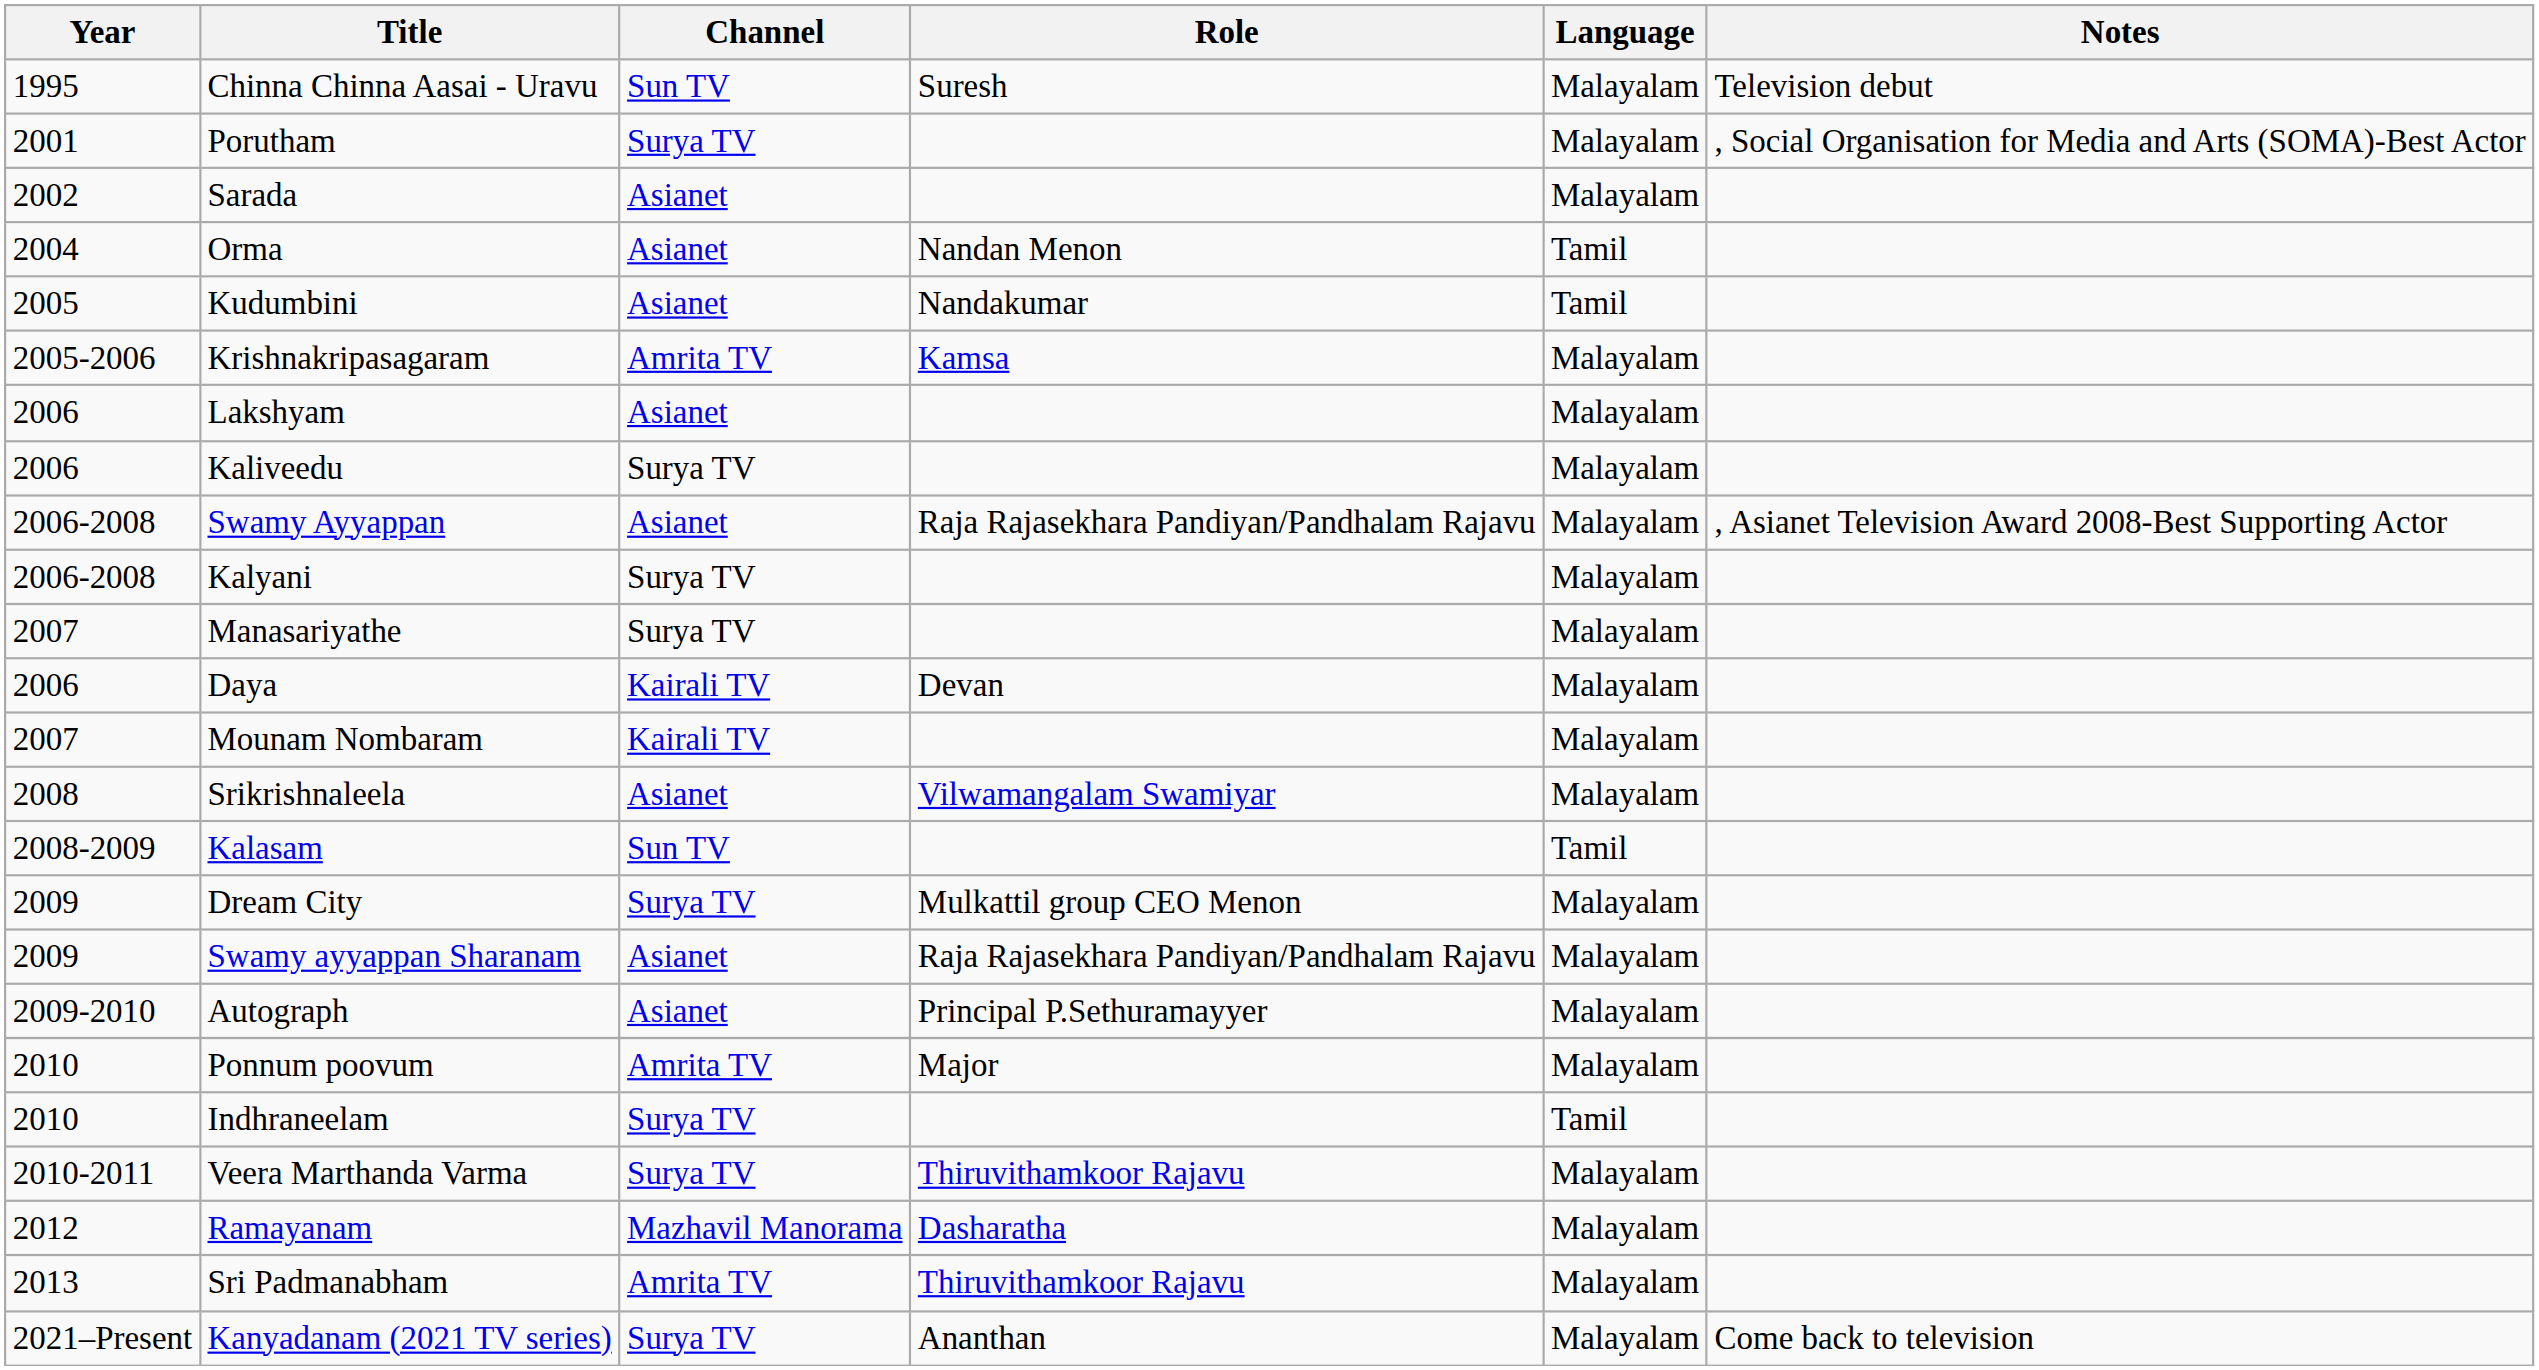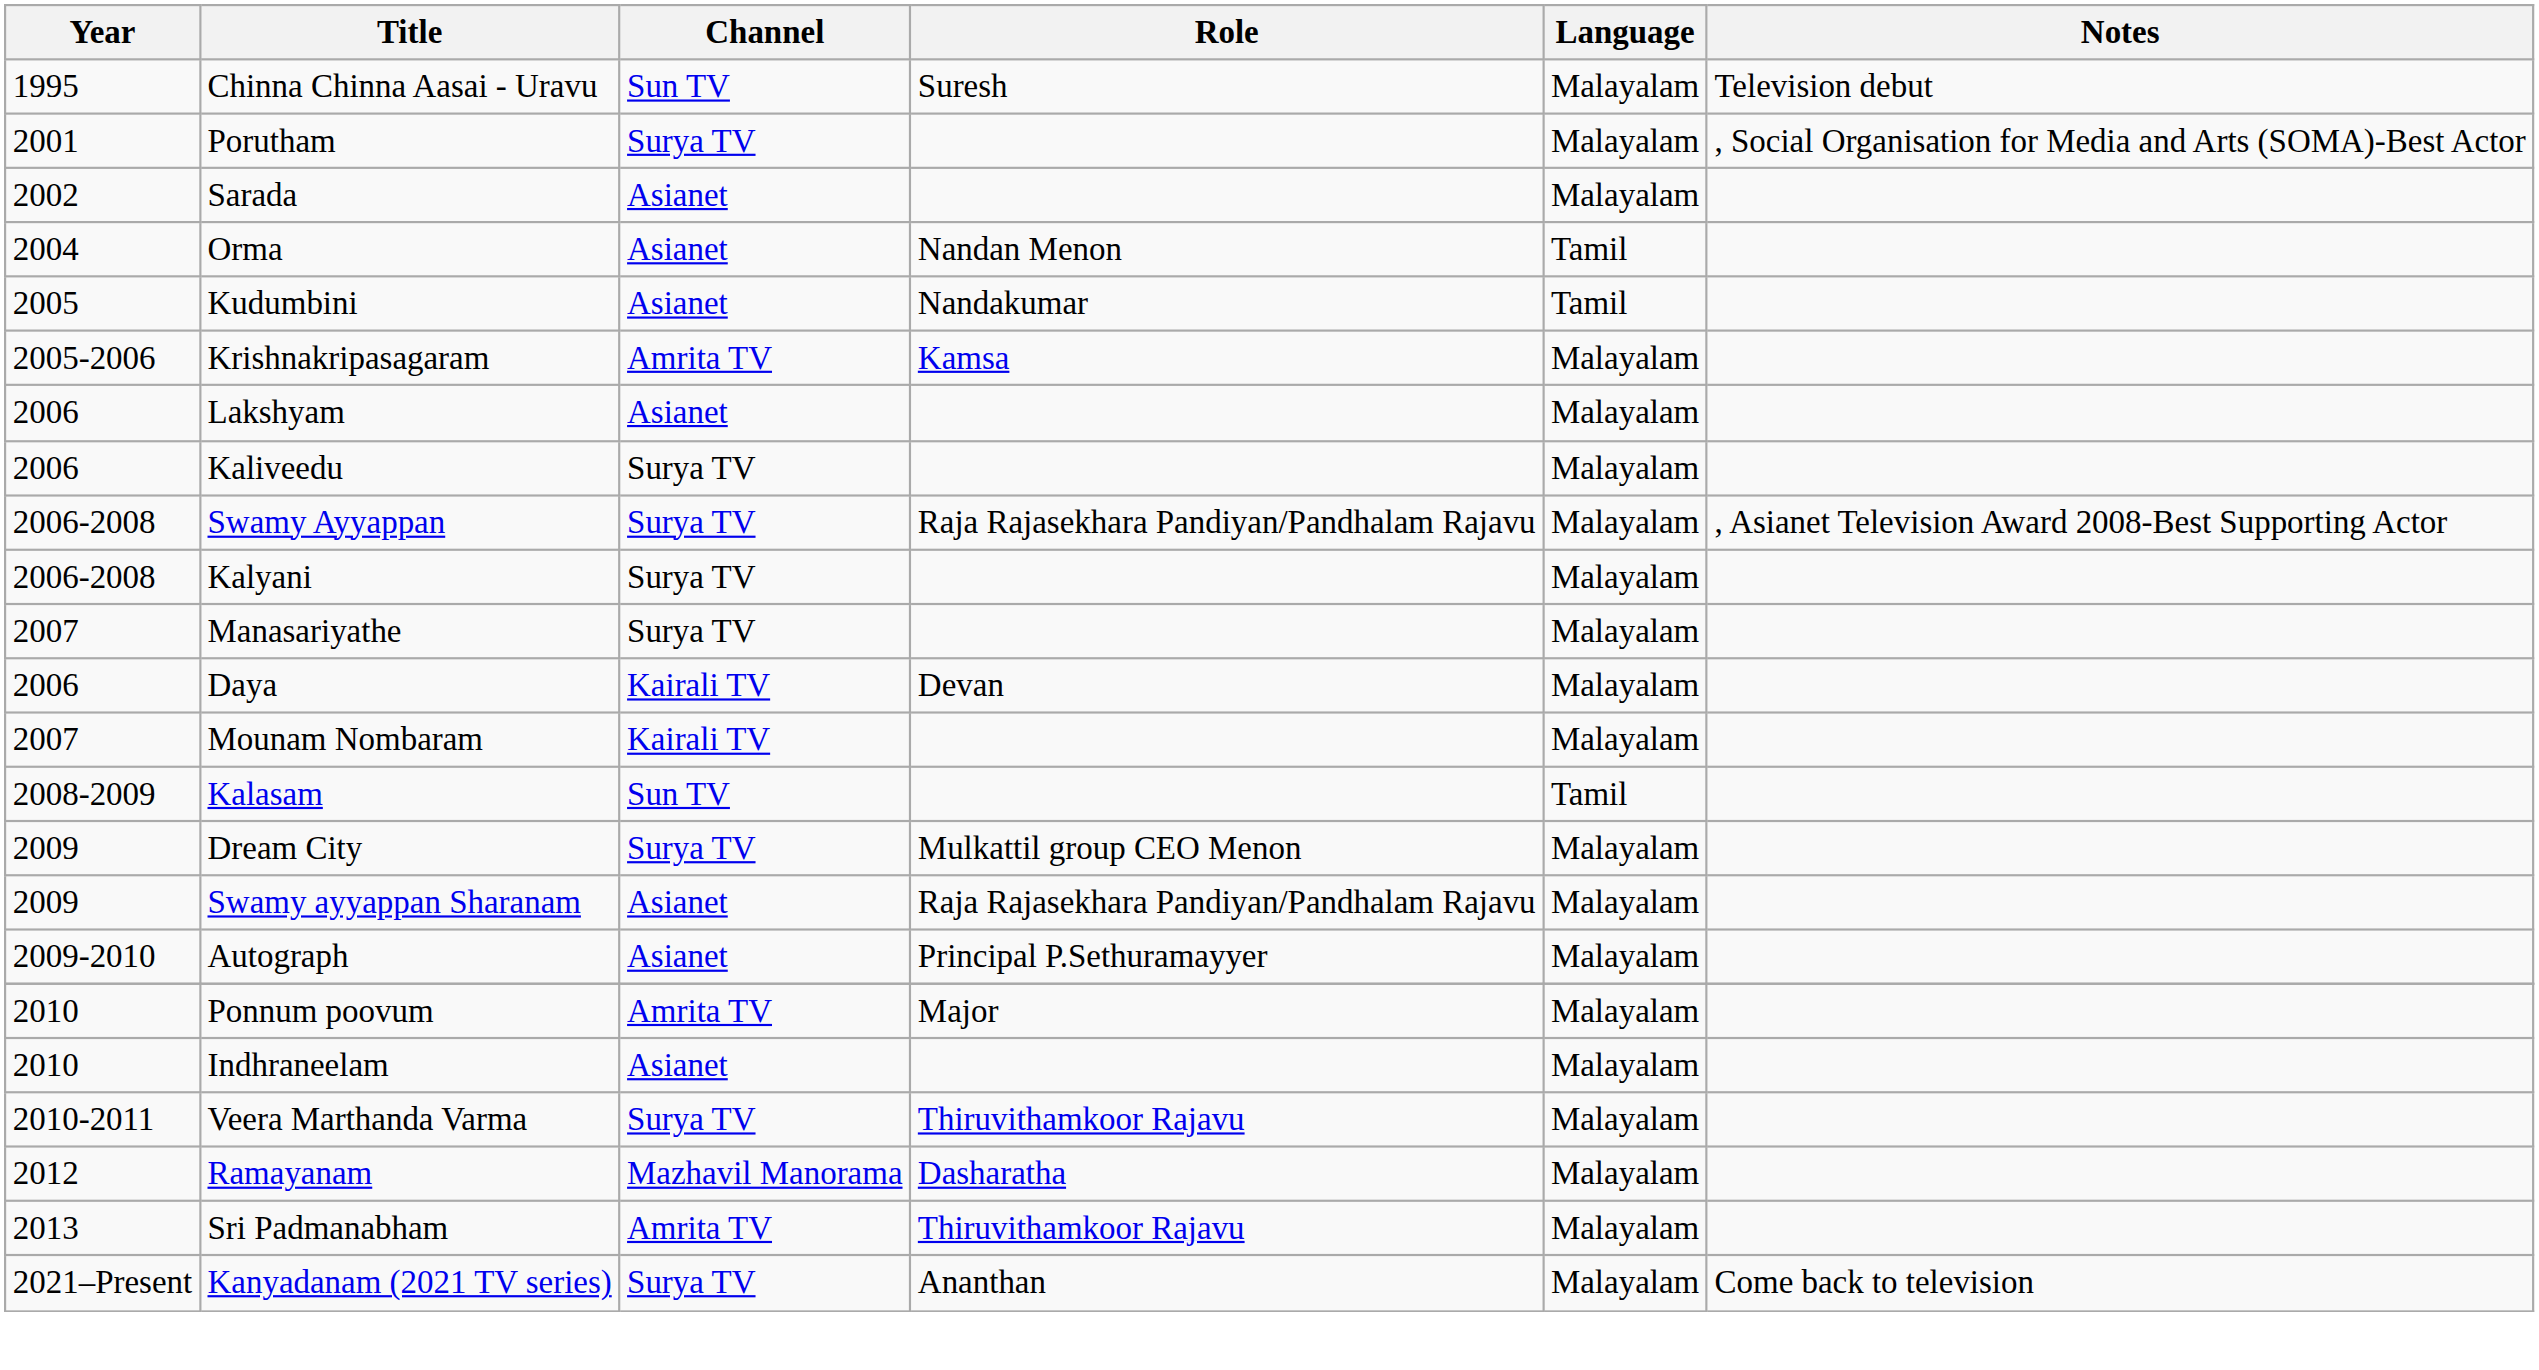Swamy Ayyappan | Channel: Asianet -> Surya TV
- row: 2008 | Srikrishnaleela | Asianet | Vilwamangalam Swamiyar | Malayalam
Indhraneelam | Channel: Surya TV -> Asianet
Indhraneelam | Language: Tamil -> Malayalam
